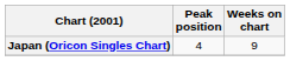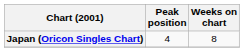Japan (Oricon Singles Chart) | Weeks on chart: 9 -> 8
